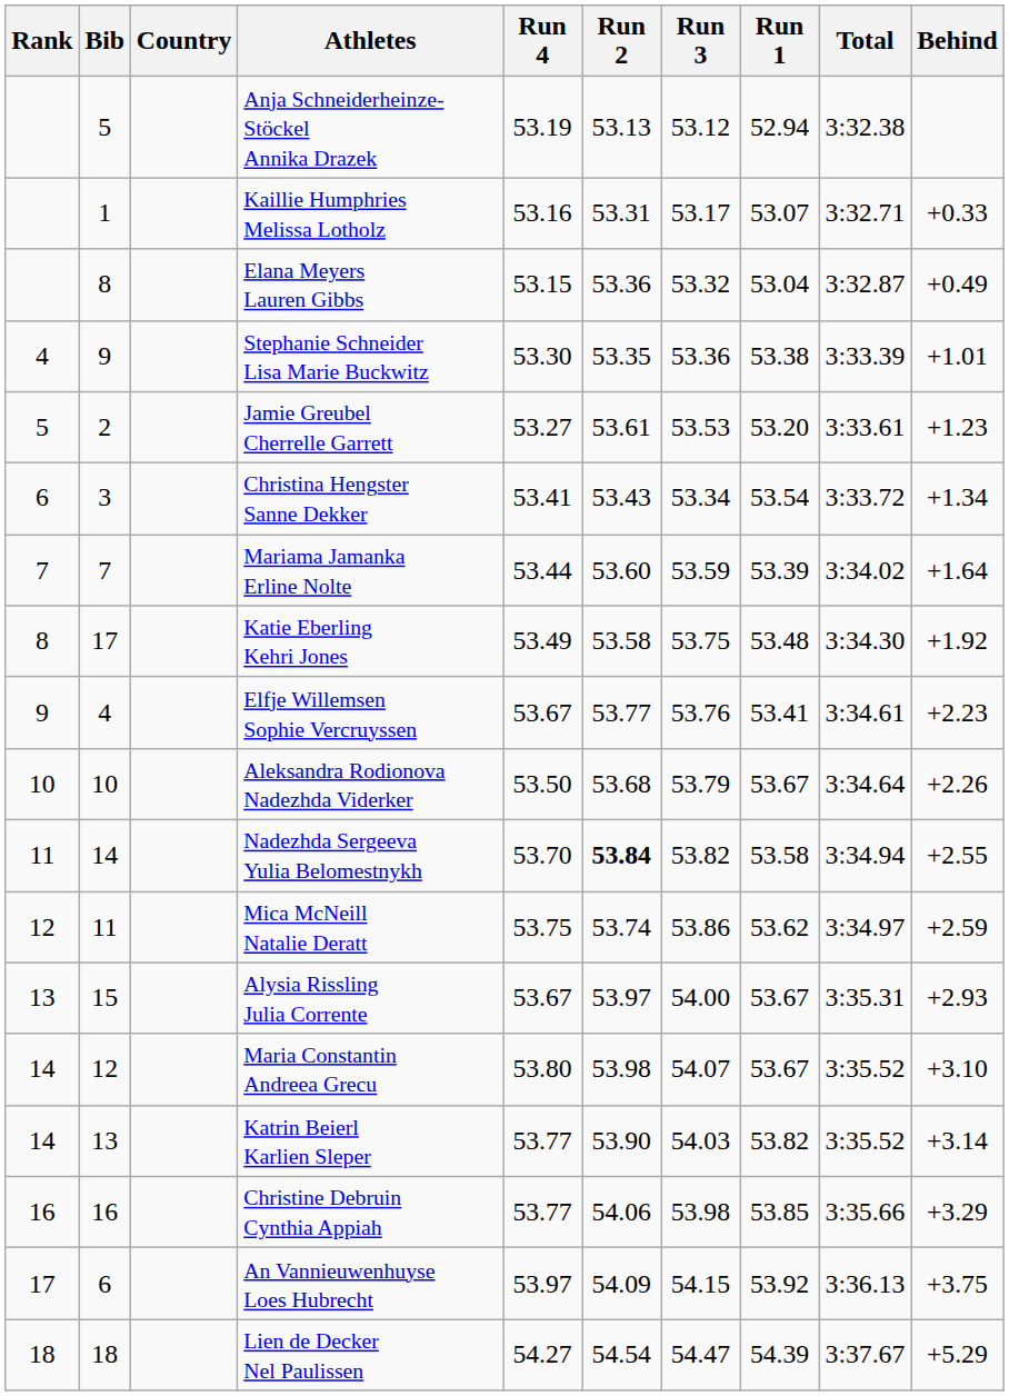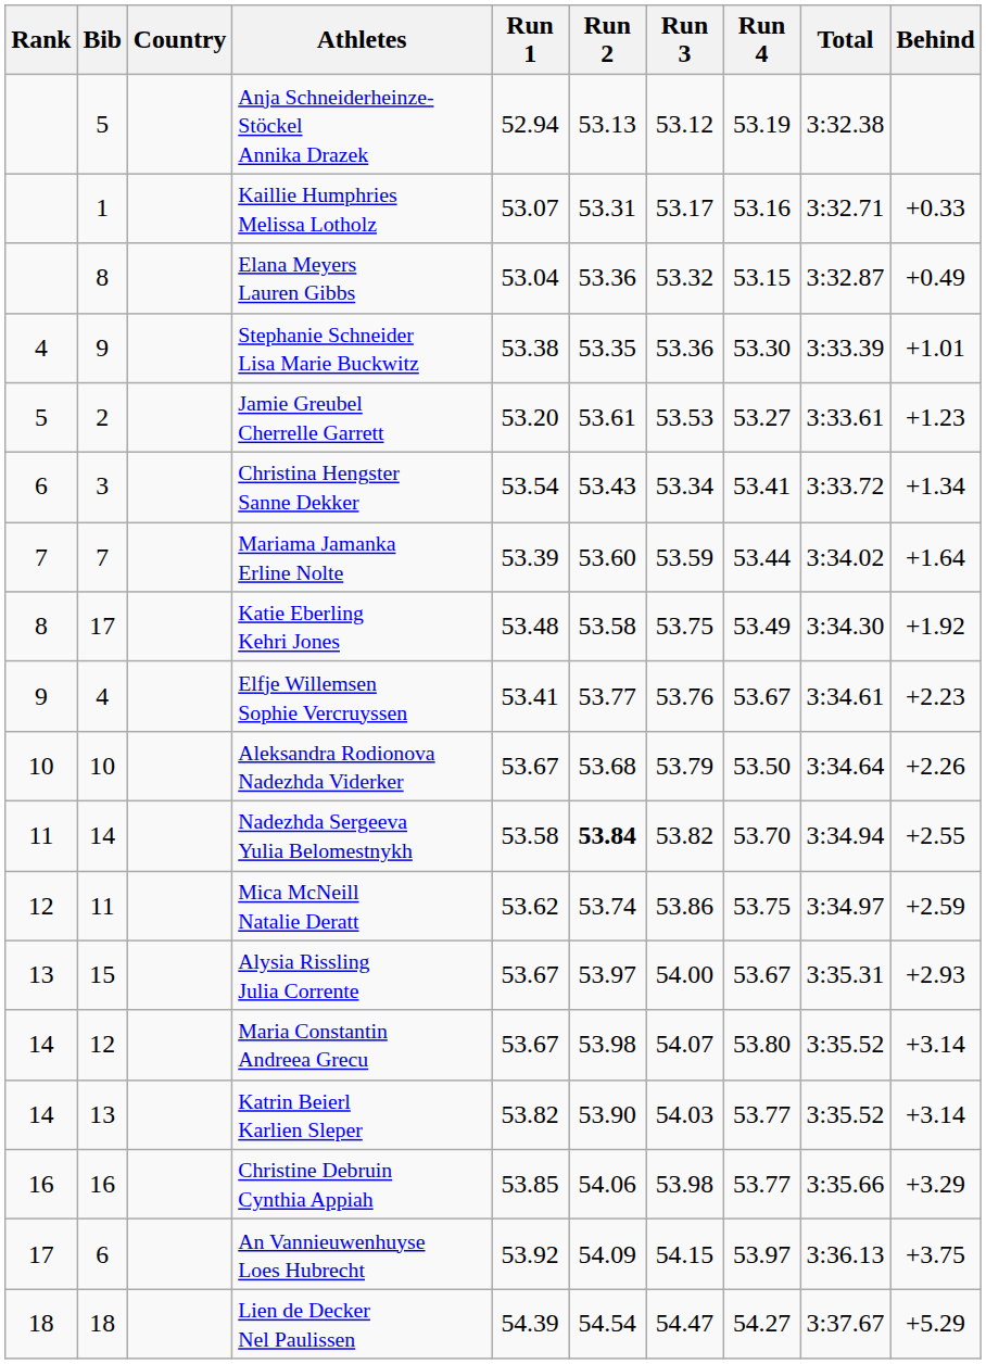columns swapped: Run 1 <-> Run 4
Maria Constantin Andreea Grecu | Behind: +3.10 -> +3.14
